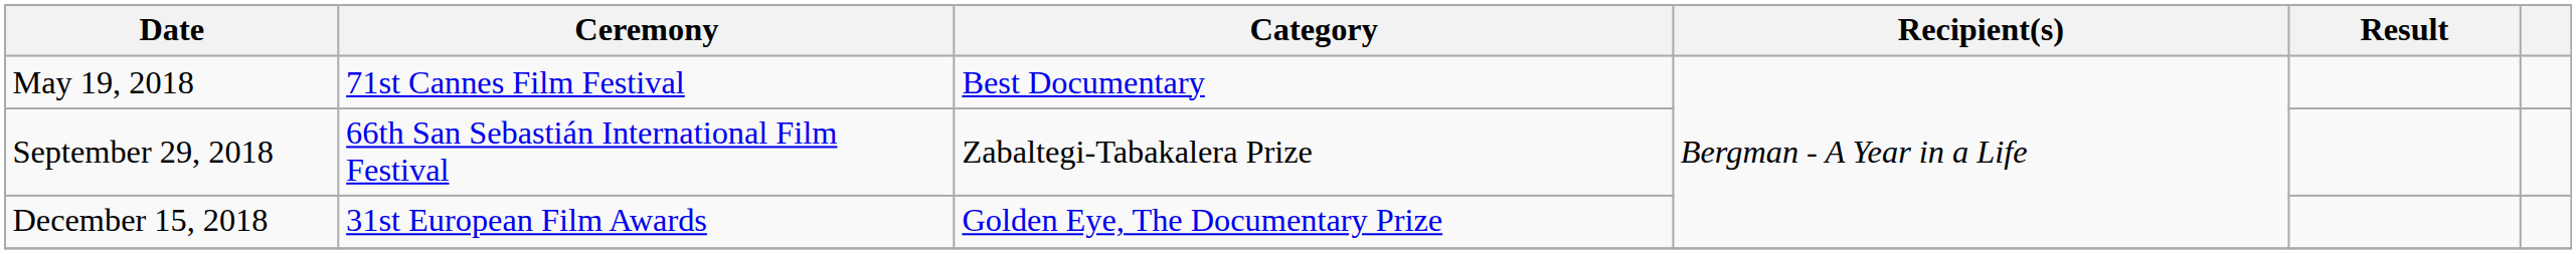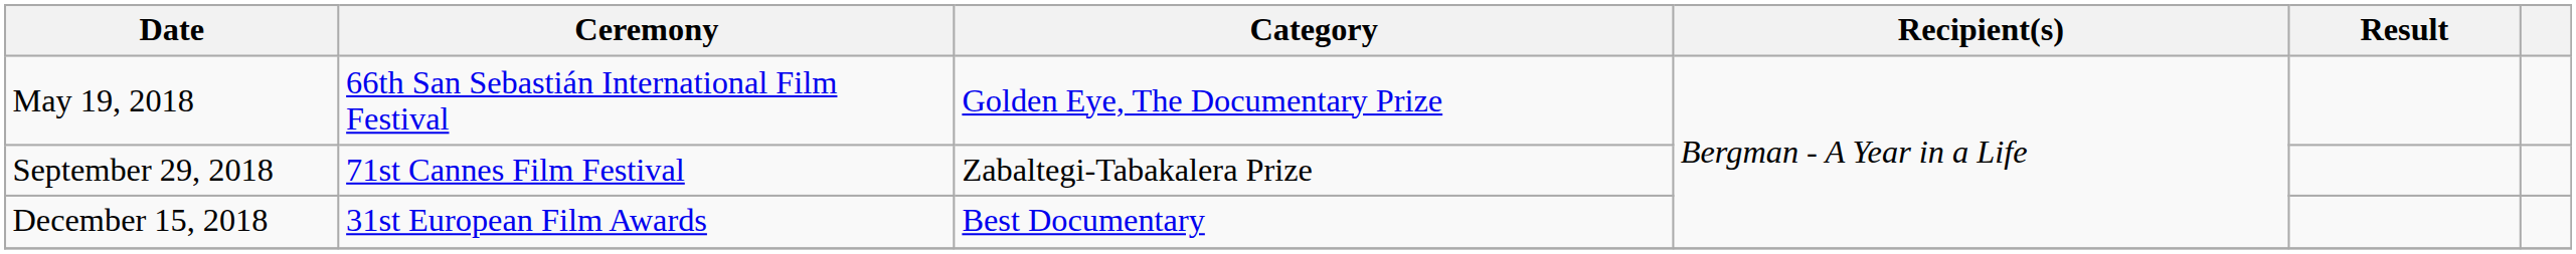May 19, 2018 | Ceremony: 71st Cannes Film Festival -> 66th San Sebastián International Film Festival
May 19, 2018 | Category: Best Documentary -> Golden Eye, The Documentary Prize
September 29, 2018 | Ceremony: 66th San Sebastián International Film Festival -> 71st Cannes Film Festival
December 15, 2018 | Category: Golden Eye, The Documentary Prize -> Best Documentary
